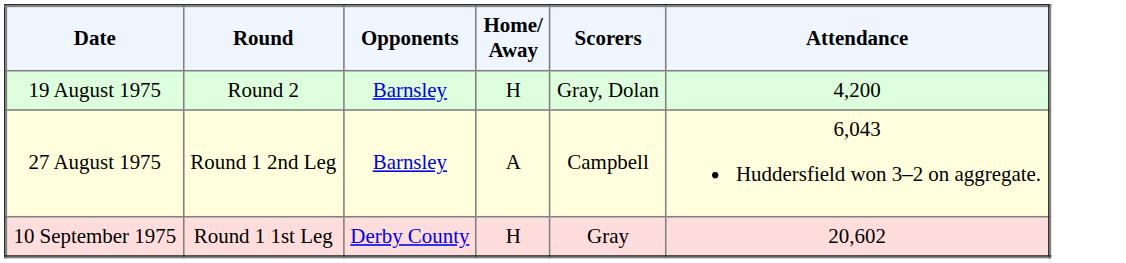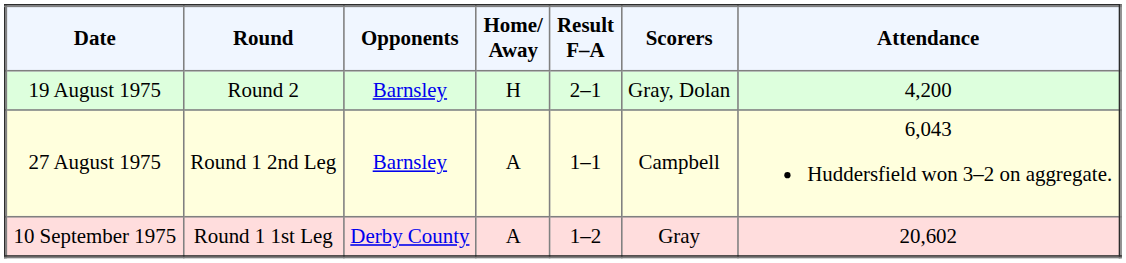+ column: Result F–A | 2–1 | 1–1 | 1–2
10 September 1975 | Home/ Away: H -> A
